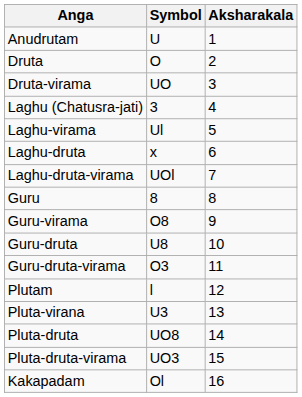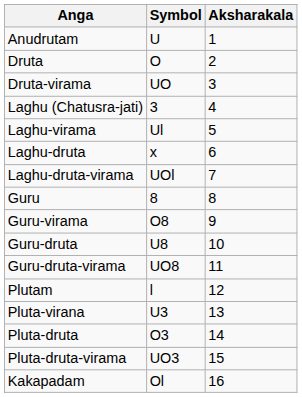Guru-druta-virama | Symbol: O3 -> UO8
Pluta-druta | Symbol: UO8 -> O3
